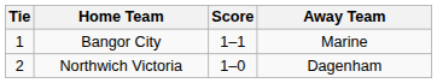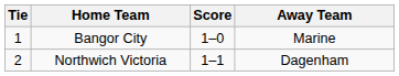Bangor City | Score: 1–1 -> 1–0
Northwich Victoria | Score: 1–0 -> 1–1
